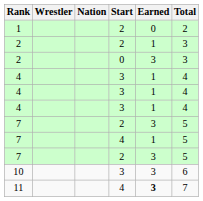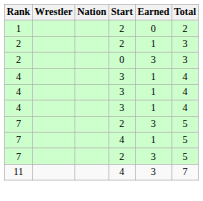- row: 10 | 3 | 3 | 6
11 | Earned: bold -> normal
